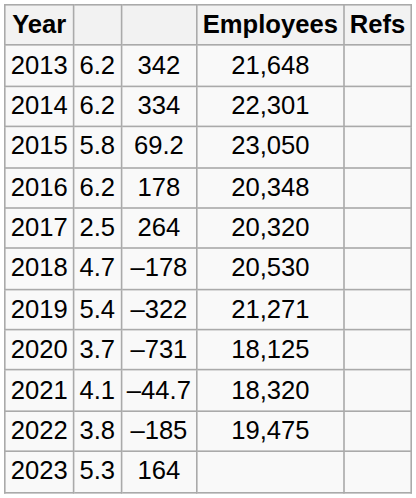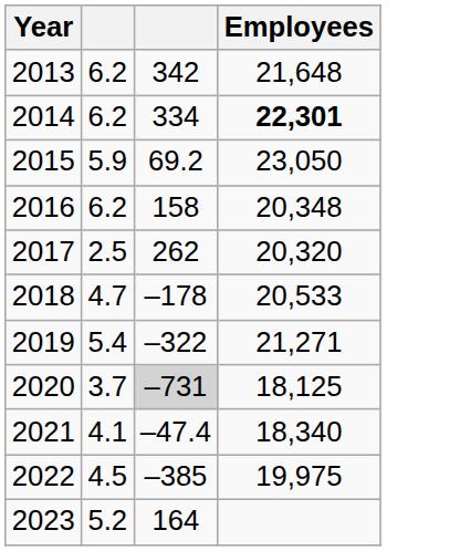- column: Refs
2014 | Employees: normal -> bold
2015 | column 2: 5.8 -> 5.9
2016 | column 3: 178 -> 158
2017 | column 3: 264 -> 262
2018 | Employees: 20,530 -> 20,533
2020 | column 3: no background -> lightgrey background
2021 | column 3: –44.7 -> –47.4
2021 | Employees: 18,320 -> 18,340
2022 | column 2: 3.8 -> 4.5
2022 | column 3: –185 -> –385
2022 | Employees: 19,475 -> 19,975
2023 | column 2: 5.3 -> 5.2
